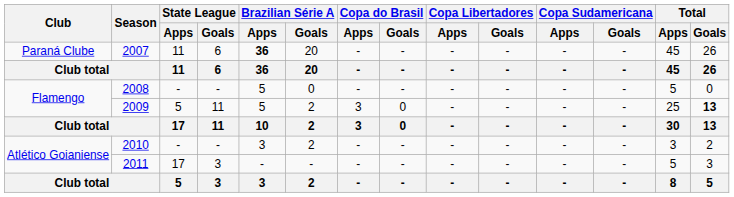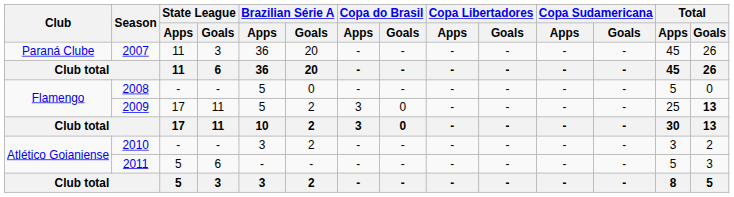2007 | State League / Goals: 6 -> 3
2007 | Brazilian Série A / Apps: bold -> normal
2009 | State League / Apps: 5 -> 17
2011 | State League / Apps: 17 -> 5
2011 | State League / Goals: 3 -> 6
